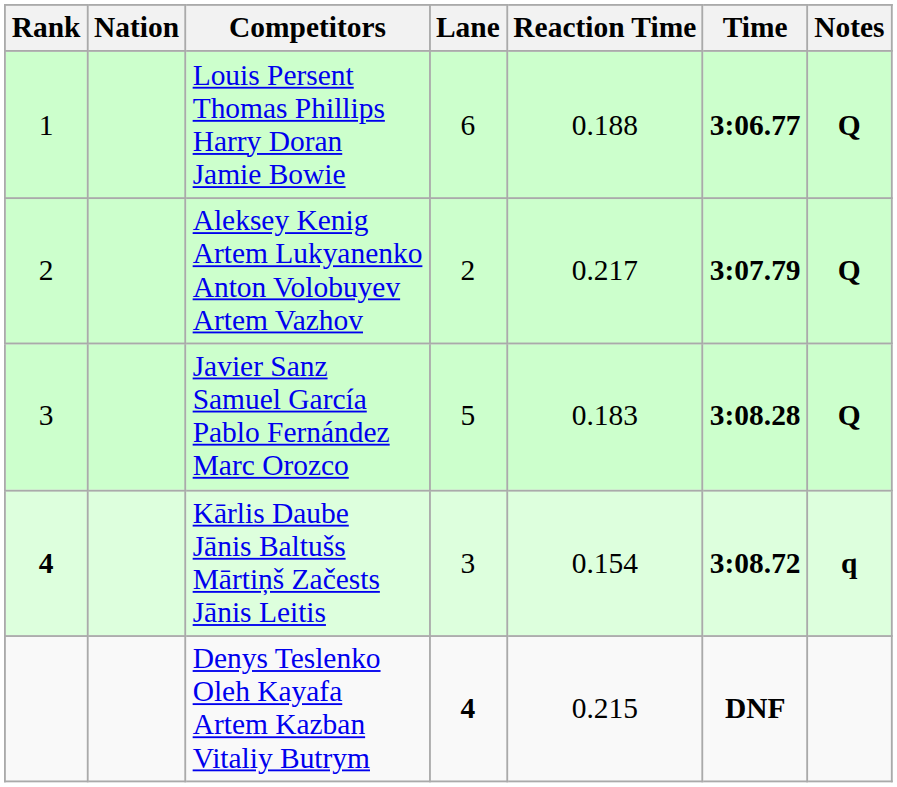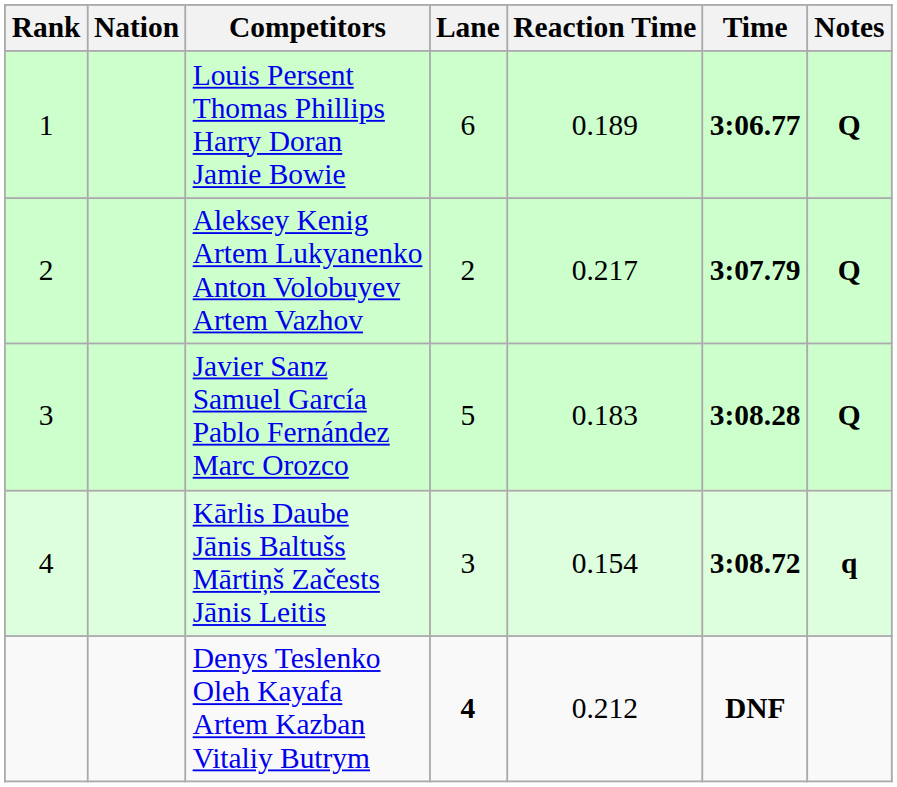Louis Persent Thomas Phillips Harry Doran Jamie Bowie | Reaction Time: 0.188 -> 0.189
Kārlis Daube Jānis Baltušs Mārtiņš Začests Jānis Leitis | Rank: bold -> normal
Denys Teslenko Oleh Kayafa Artem Kazban Vitaliy Butrym | Reaction Time: 0.215 -> 0.212
